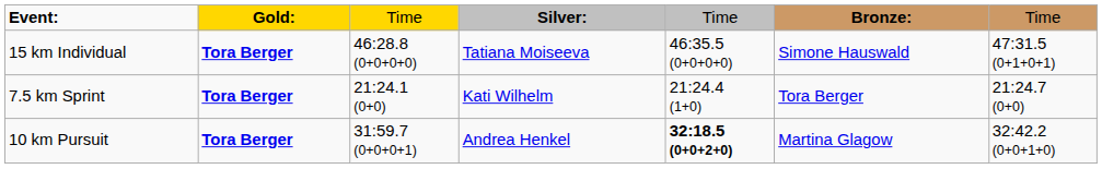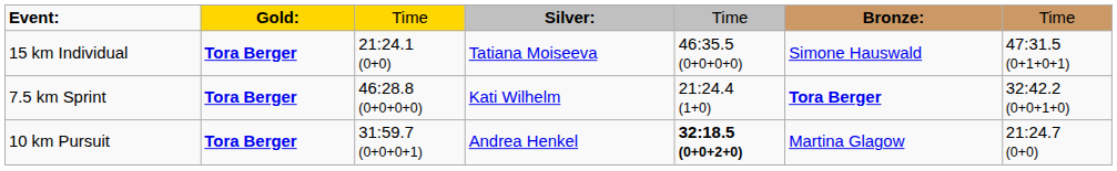15 km Individual | column 3: 46:28.8 (0+0+0+0) -> 21:24.1 (0+0)
7.5 km Sprint | column 3: 21:24.1 (0+0) -> 46:28.8 (0+0+0+0)
7.5 km Sprint | column 6: normal -> bold
7.5 km Sprint | column 7: 21:24.7 (0+0) -> 32:42.2 (0+0+1+0)
10 km Pursuit | column 7: 32:42.2 (0+0+1+0) -> 21:24.7 (0+0)
